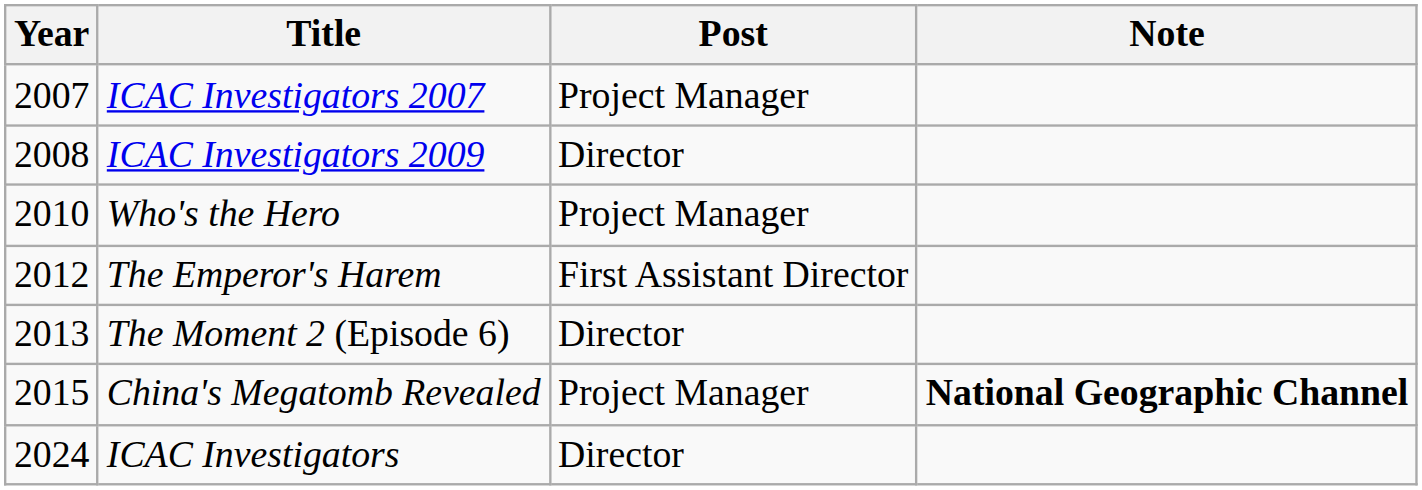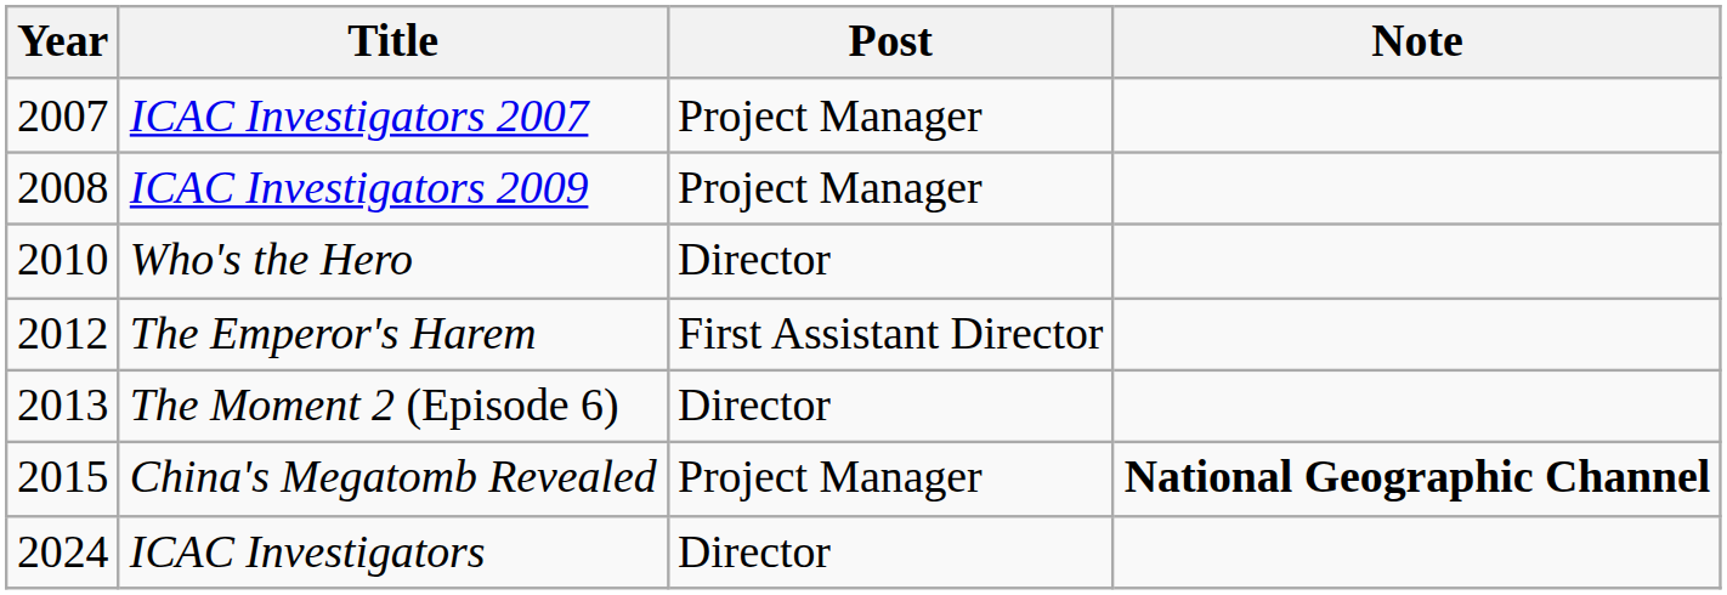ICAC Investigators 2009 | Post: Director -> Project Manager
Who's the Hero | Post: Project Manager -> Director
